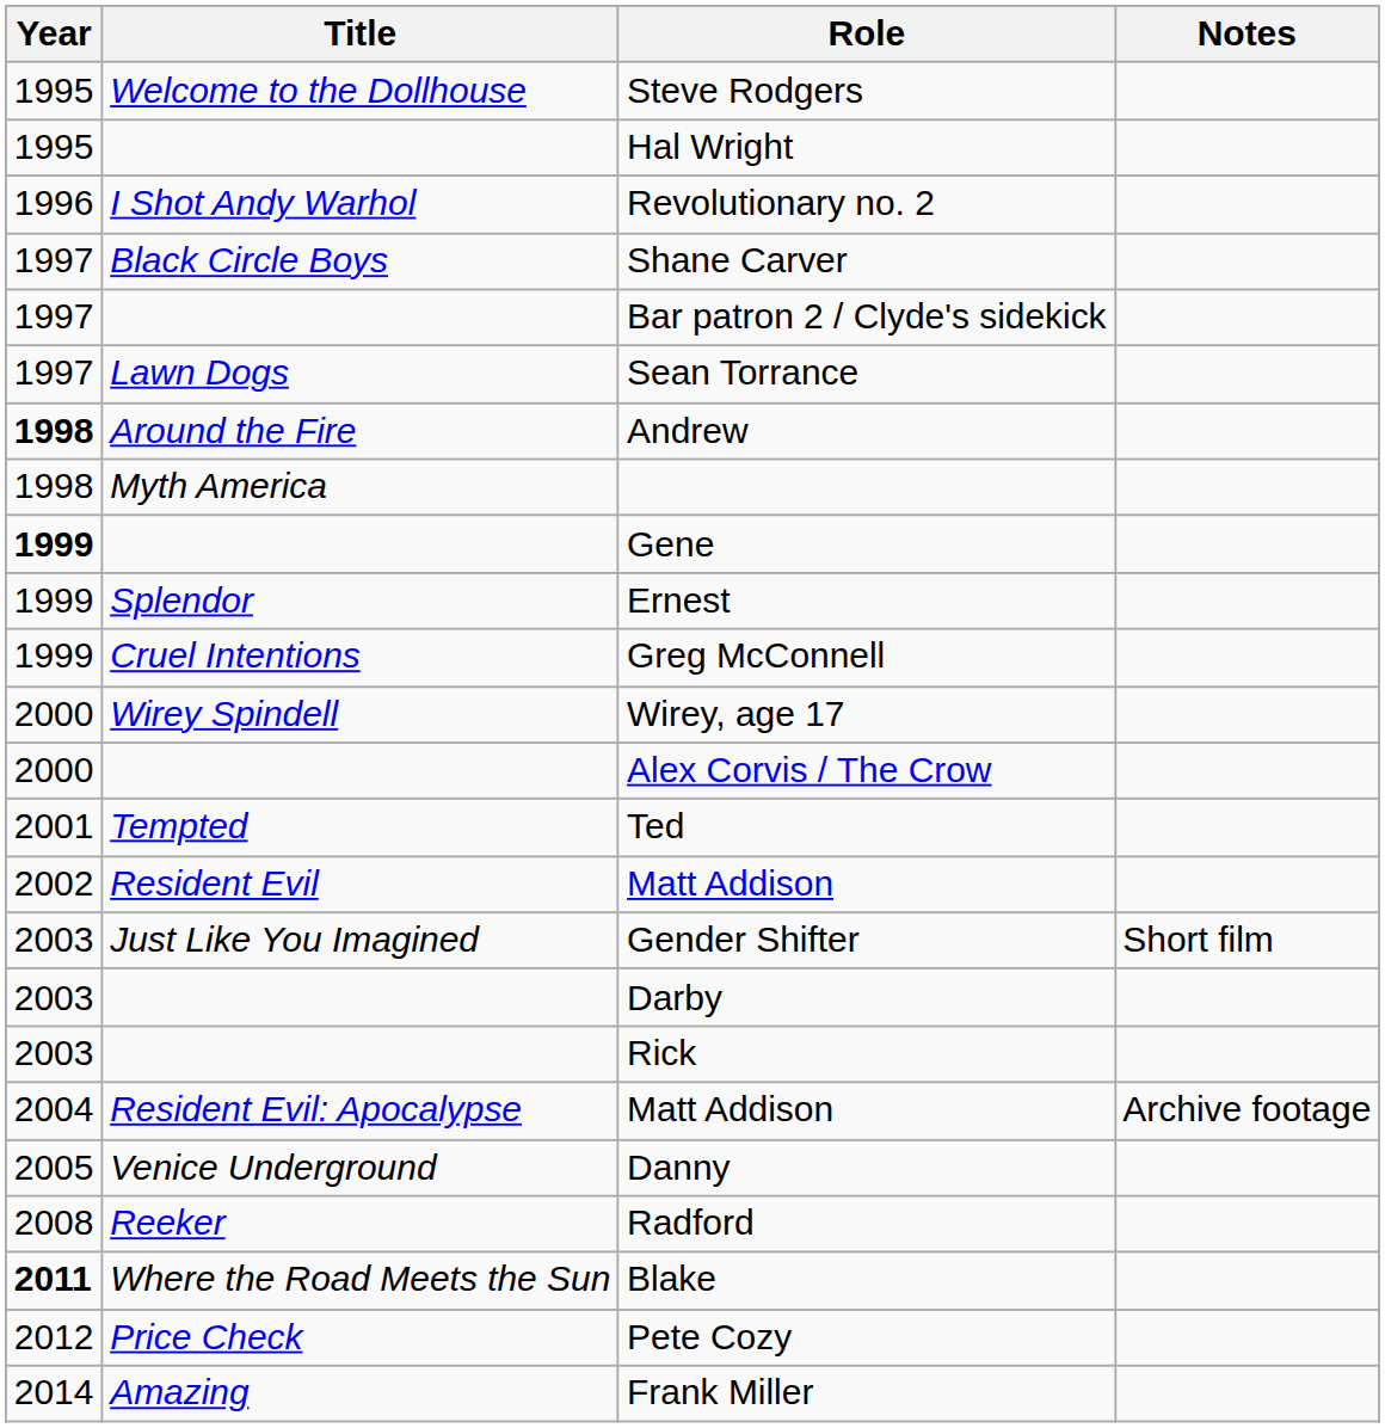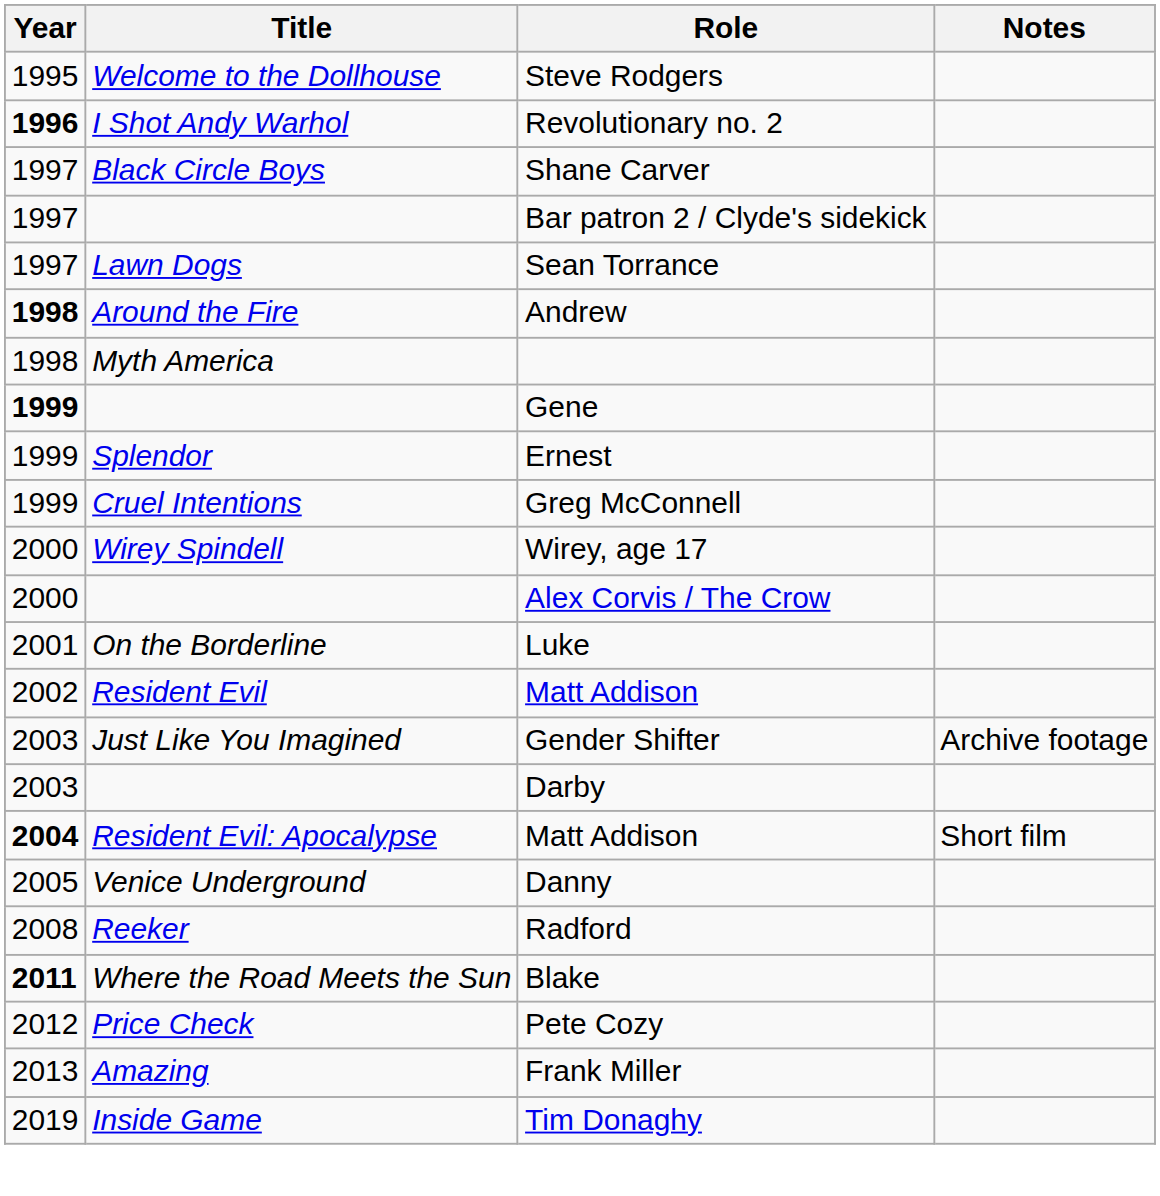- row: 1995 | Hal Wright
Revolutionary no. 2 | Year: normal -> bold
- row: 2001 | Tempted | Ted
+ row: 2001 | On the Borderline | Luke
Gender Shifter | Notes: Short film -> Archive footage
- row: 2003 | Rick
Resident Evil: Apocalypse / Matt Addison | Year: normal -> bold
Resident Evil: Apocalypse / Matt Addison | Notes: Archive footage -> Short film
Frank Miller | Year: 2014 -> 2013
+ row: 2019 | Inside Game | Tim Donaghy
